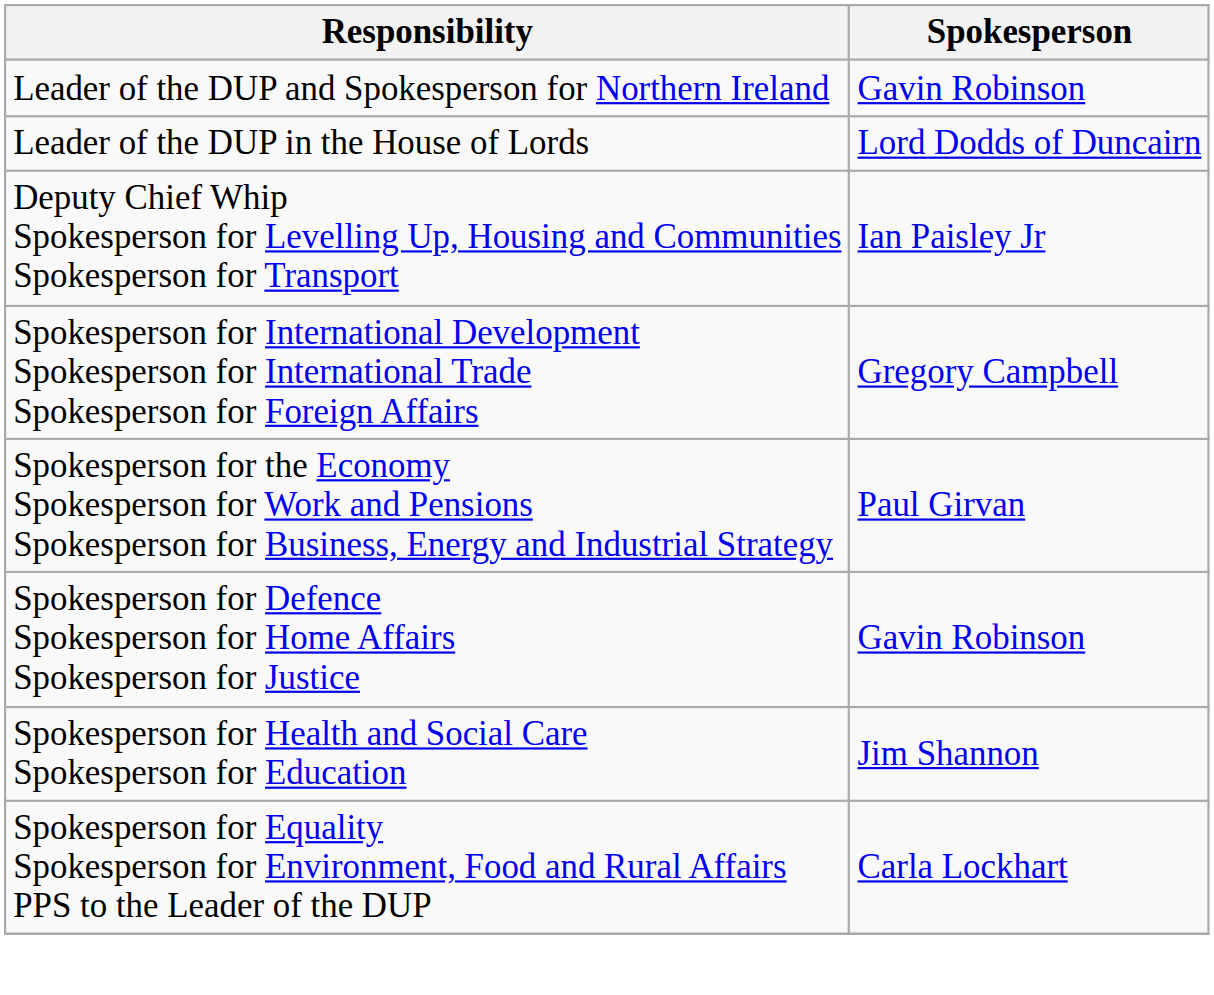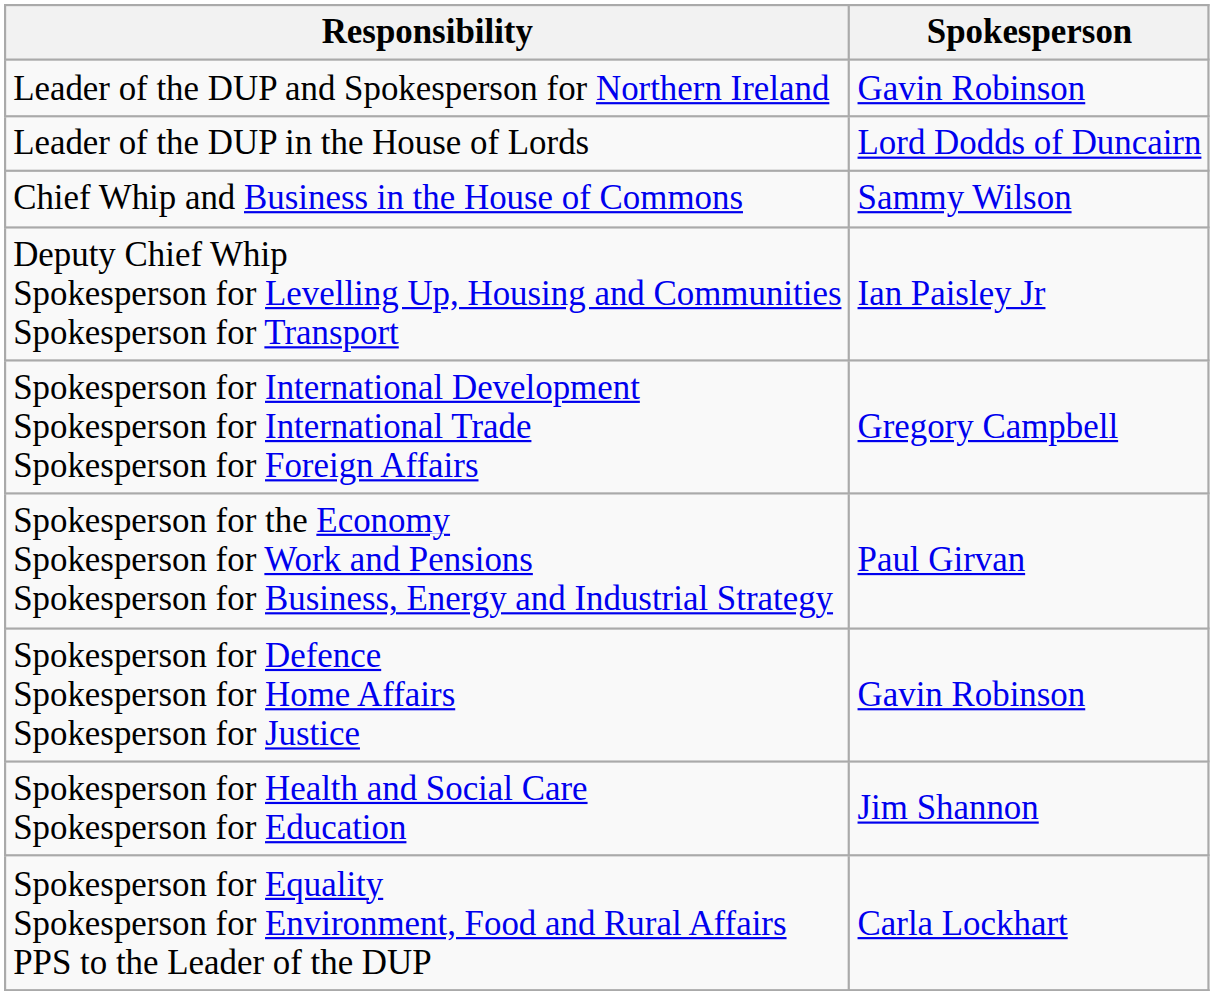+ row: Chief Whip and Business in the House of Commons | Sammy Wilson
